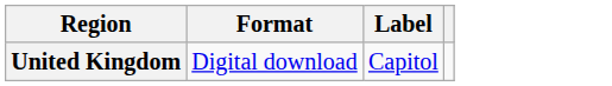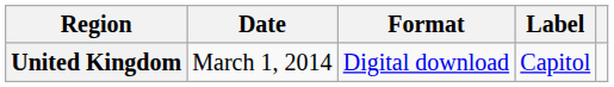+ column: Date | March 1, 2014
